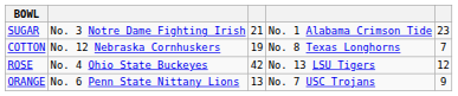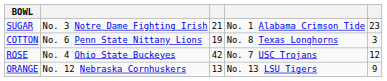COTTON | column 2: No. 12 Nebraska Cornhuskers -> No. 6 Penn State Nittany Lions
COTTON | column 5: 7 -> 3
ROSE | column 4: No. 13 LSU Tigers -> No. 7 USC Trojans
ORANGE | column 2: No. 6 Penn State Nittany Lions -> No. 12 Nebraska Cornhuskers
ORANGE | column 4: No. 7 USC Trojans -> No. 13 LSU Tigers
